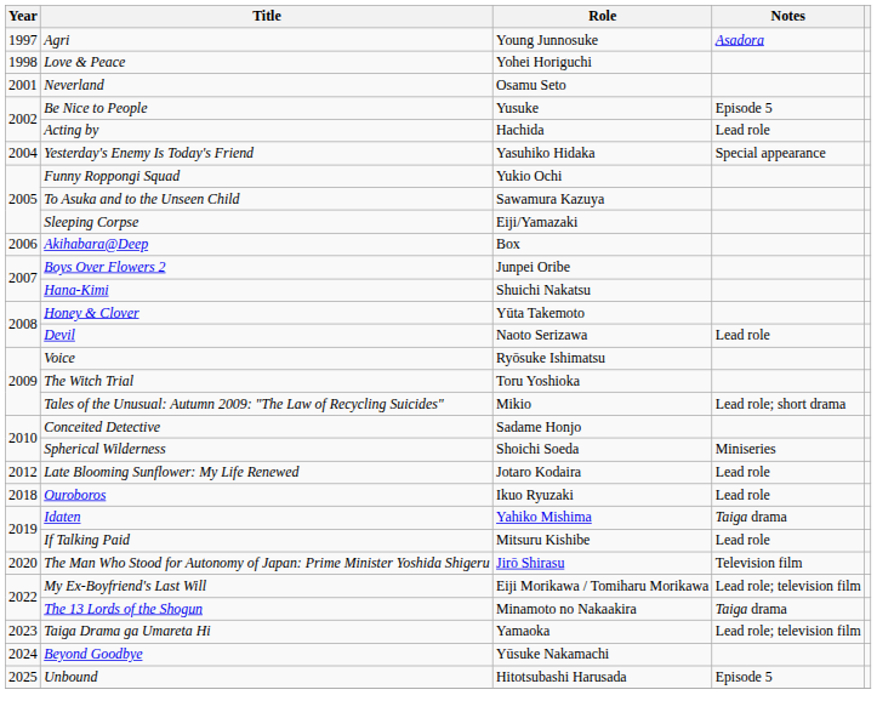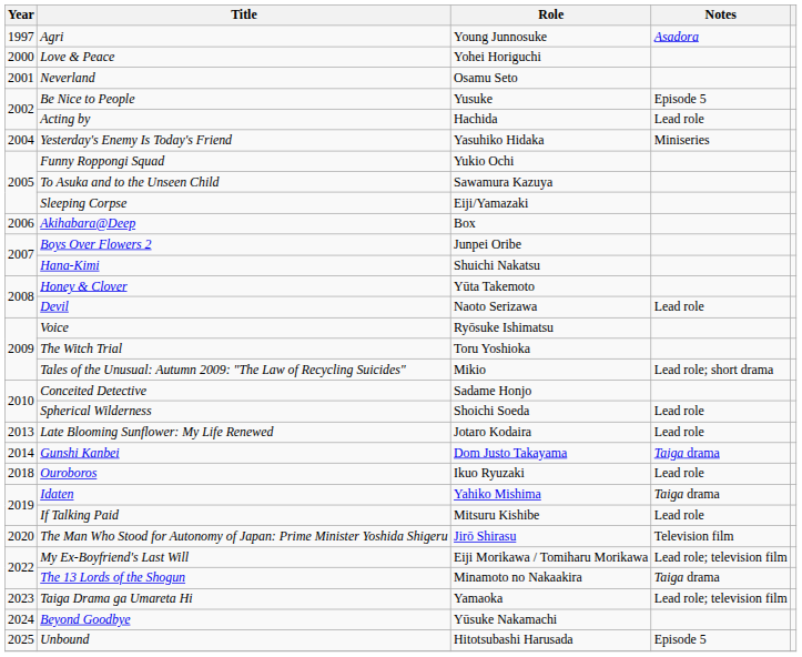Love & Peace | Year: 1998 -> 2000
Yesterday's Enemy Is Today's Friend | Notes: Special appearance -> Miniseries
Spherical Wilderness | Notes: Miniseries -> Lead role
Late Blooming Sunflower: My Life Renewed | Year: 2012 -> 2013
+ row: 2014 | Gunshi Kanbei | Dom Justo Takayama | Taiga drama
